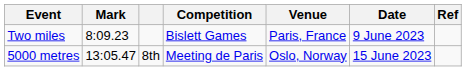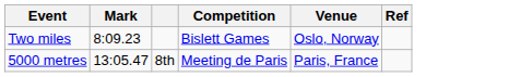- column: Date | 9 June 2023 | 15 June 2023
Two miles | Venue: Paris, France -> Oslo, Norway
5000 metres | Venue: Oslo, Norway -> Paris, France
